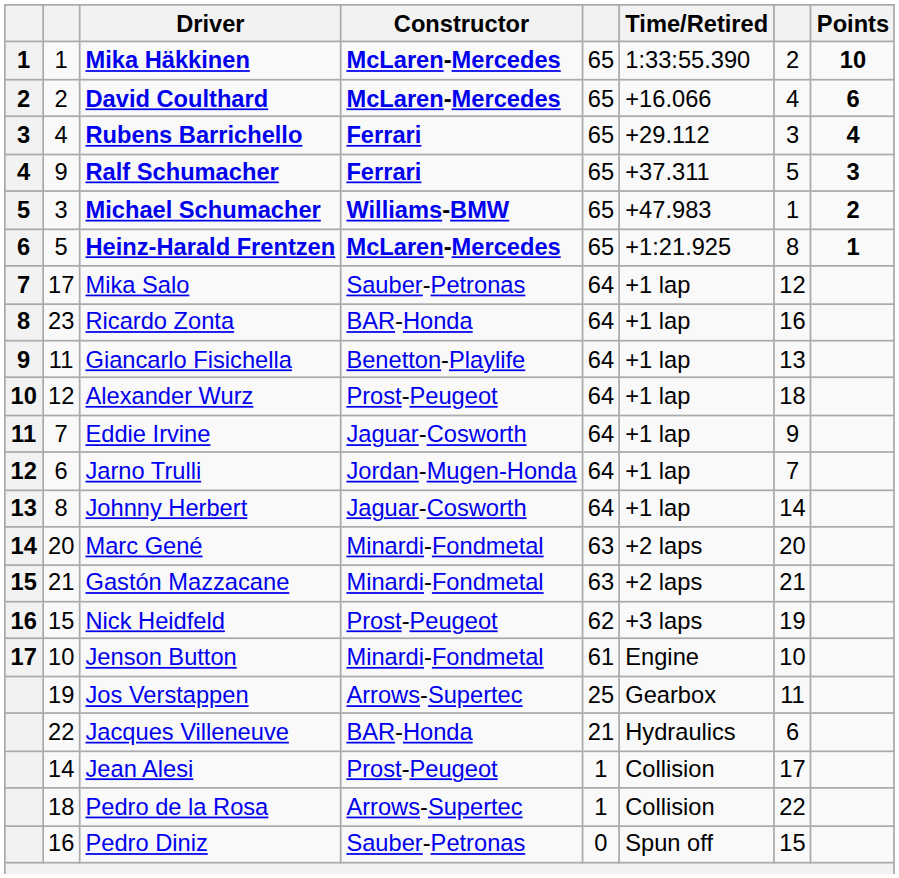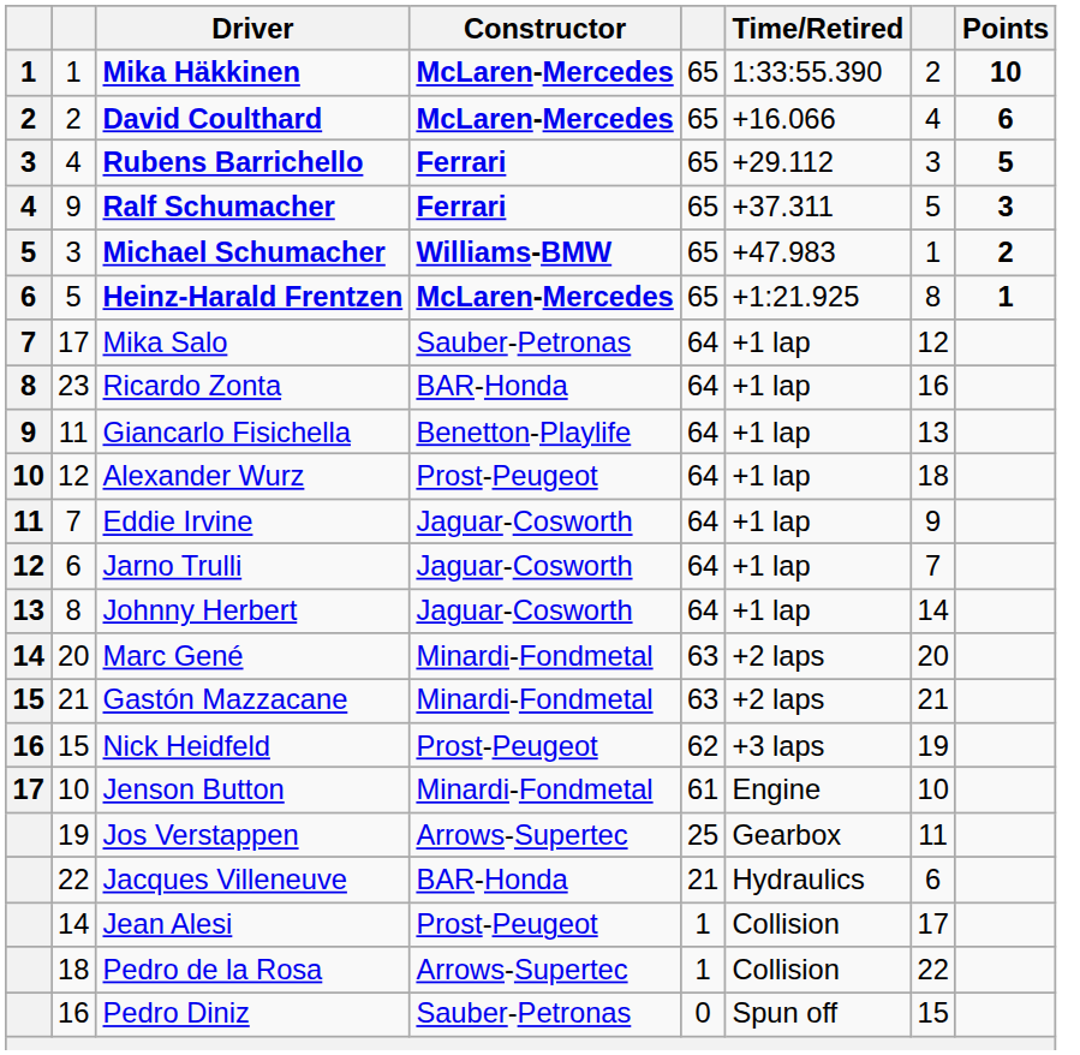Rubens Barrichello | Points: 4 -> 5
Jarno Trulli | Constructor: Jordan-Mugen-Honda -> Jaguar-Cosworth
